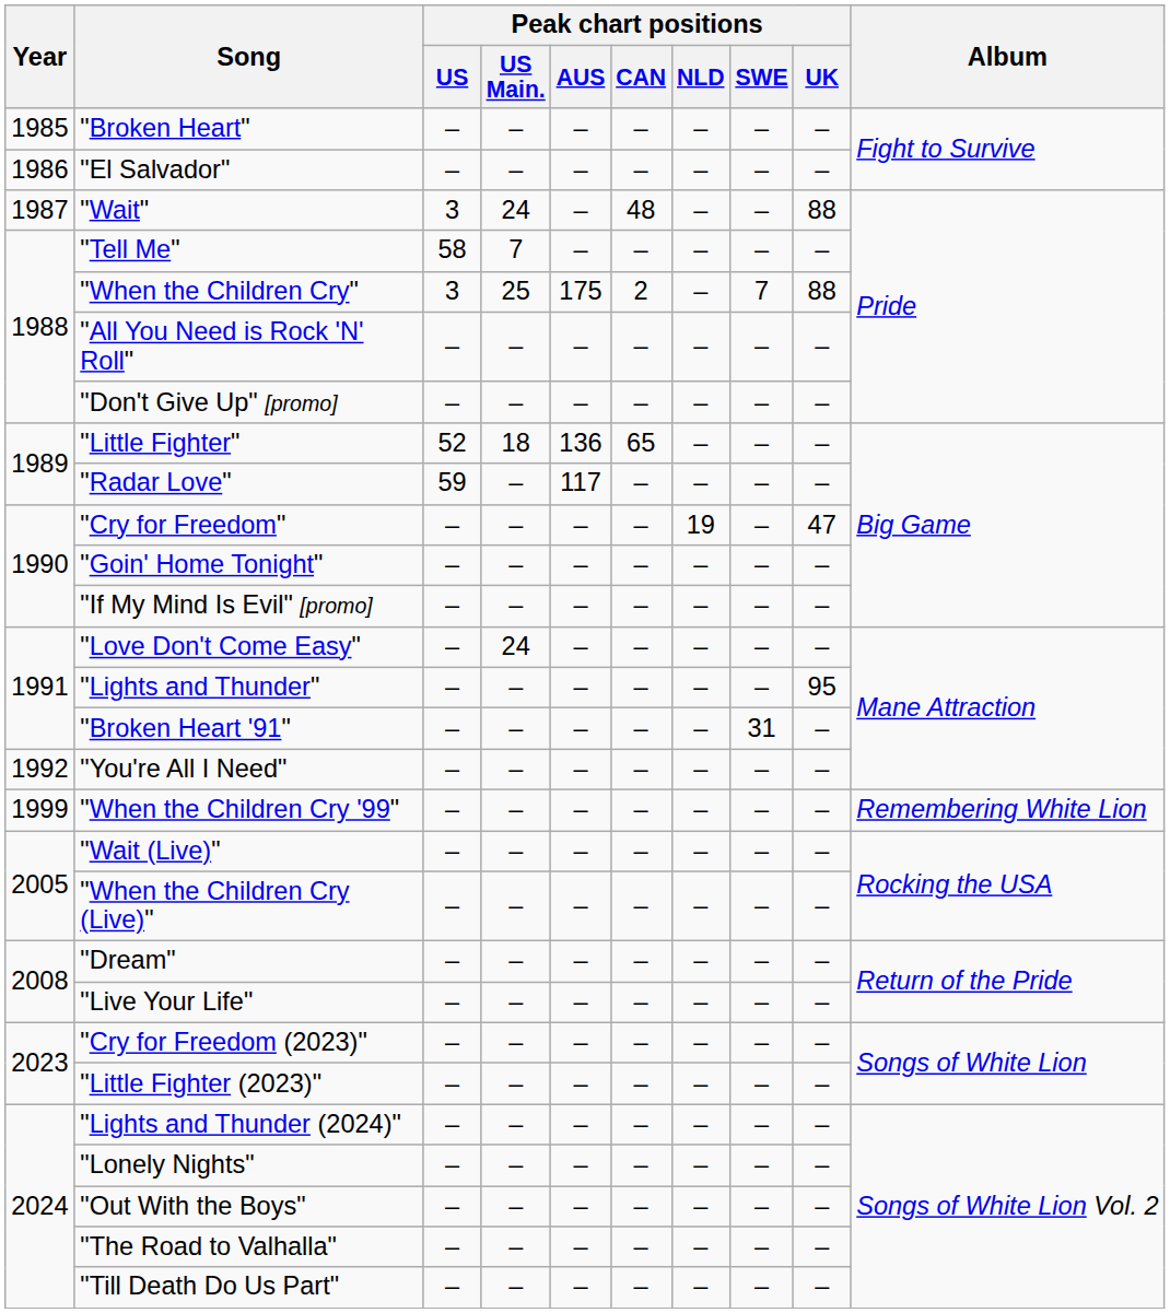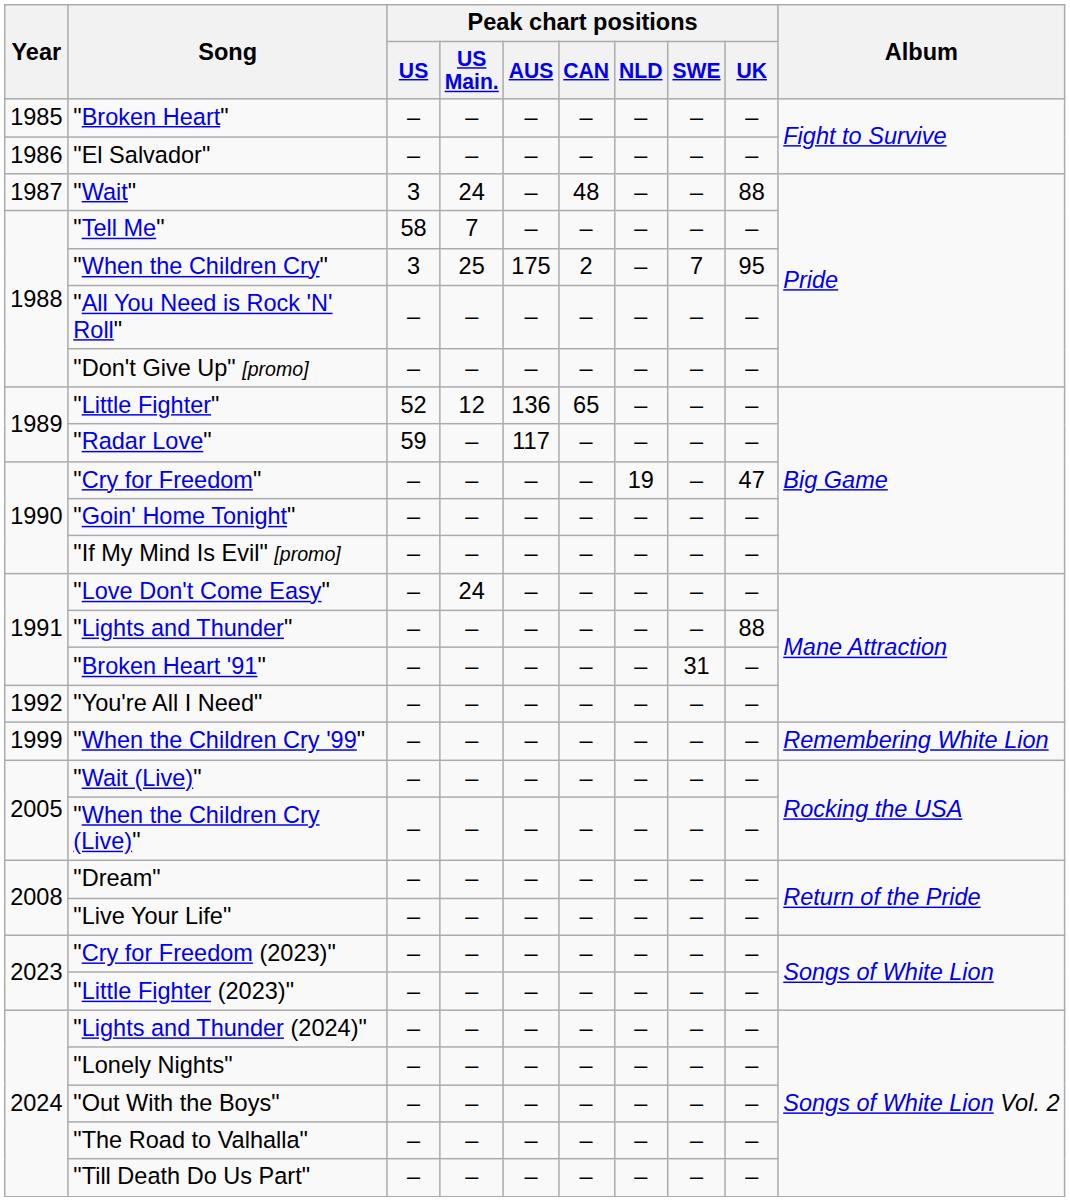"When the Children Cry" | Peak chart positions / UK: 88 -> 95
"Little Fighter" | Peak chart positions / US Main.: 18 -> 12
"Lights and Thunder" | Peak chart positions / UK: 95 -> 88
